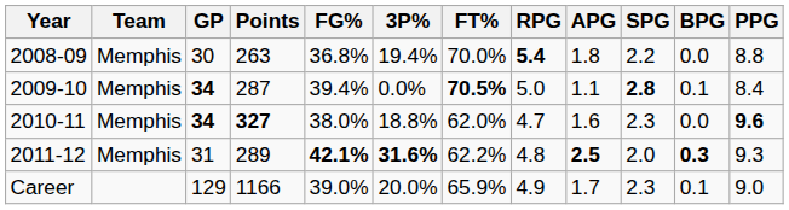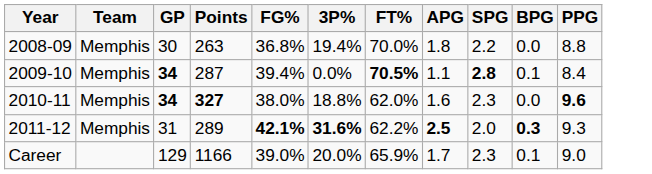- column: RPG | 5.4 | 5.0 | 4.7 | 4.8 | 4.9
